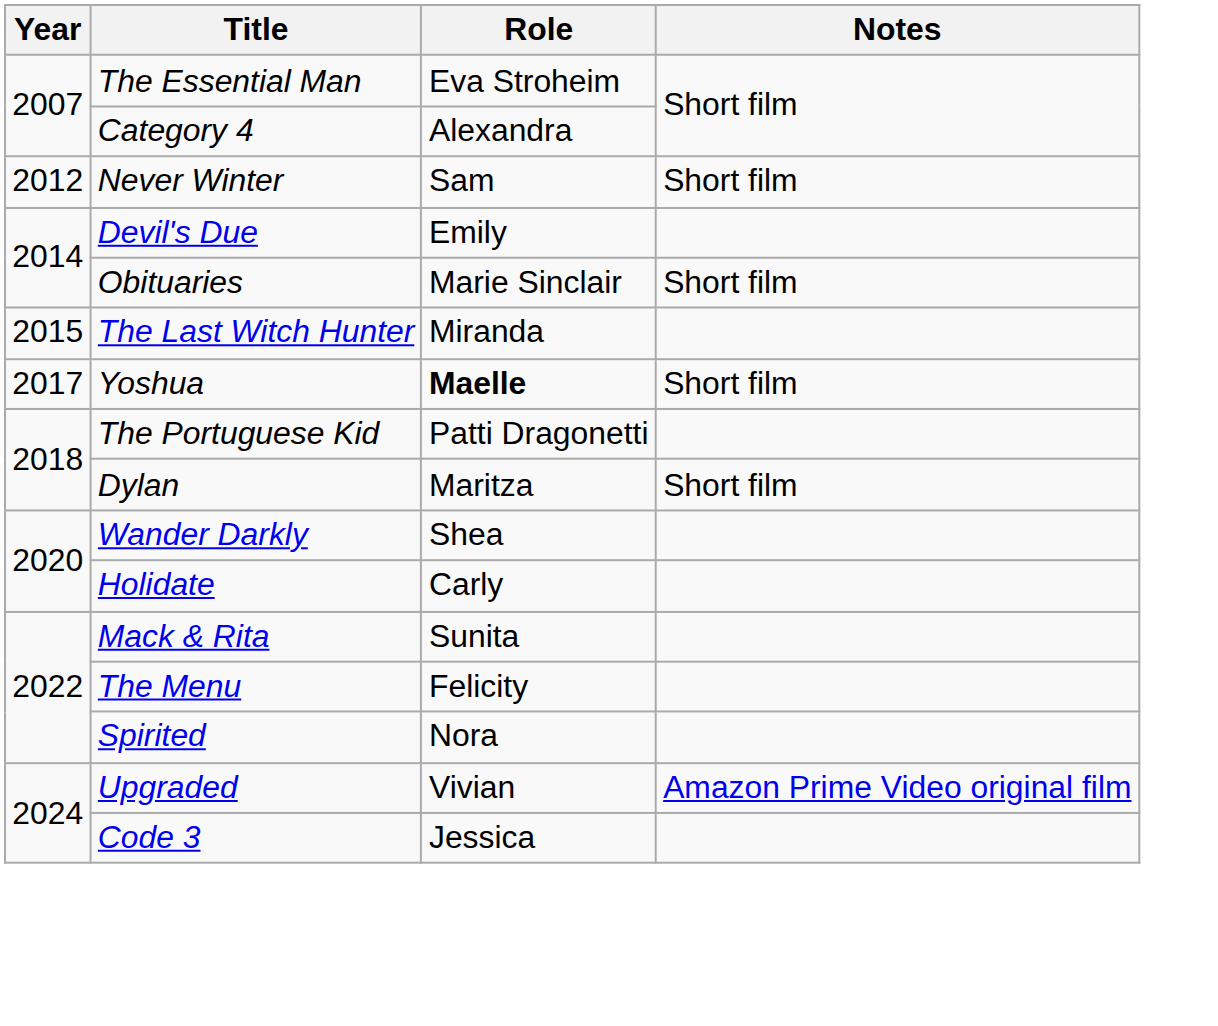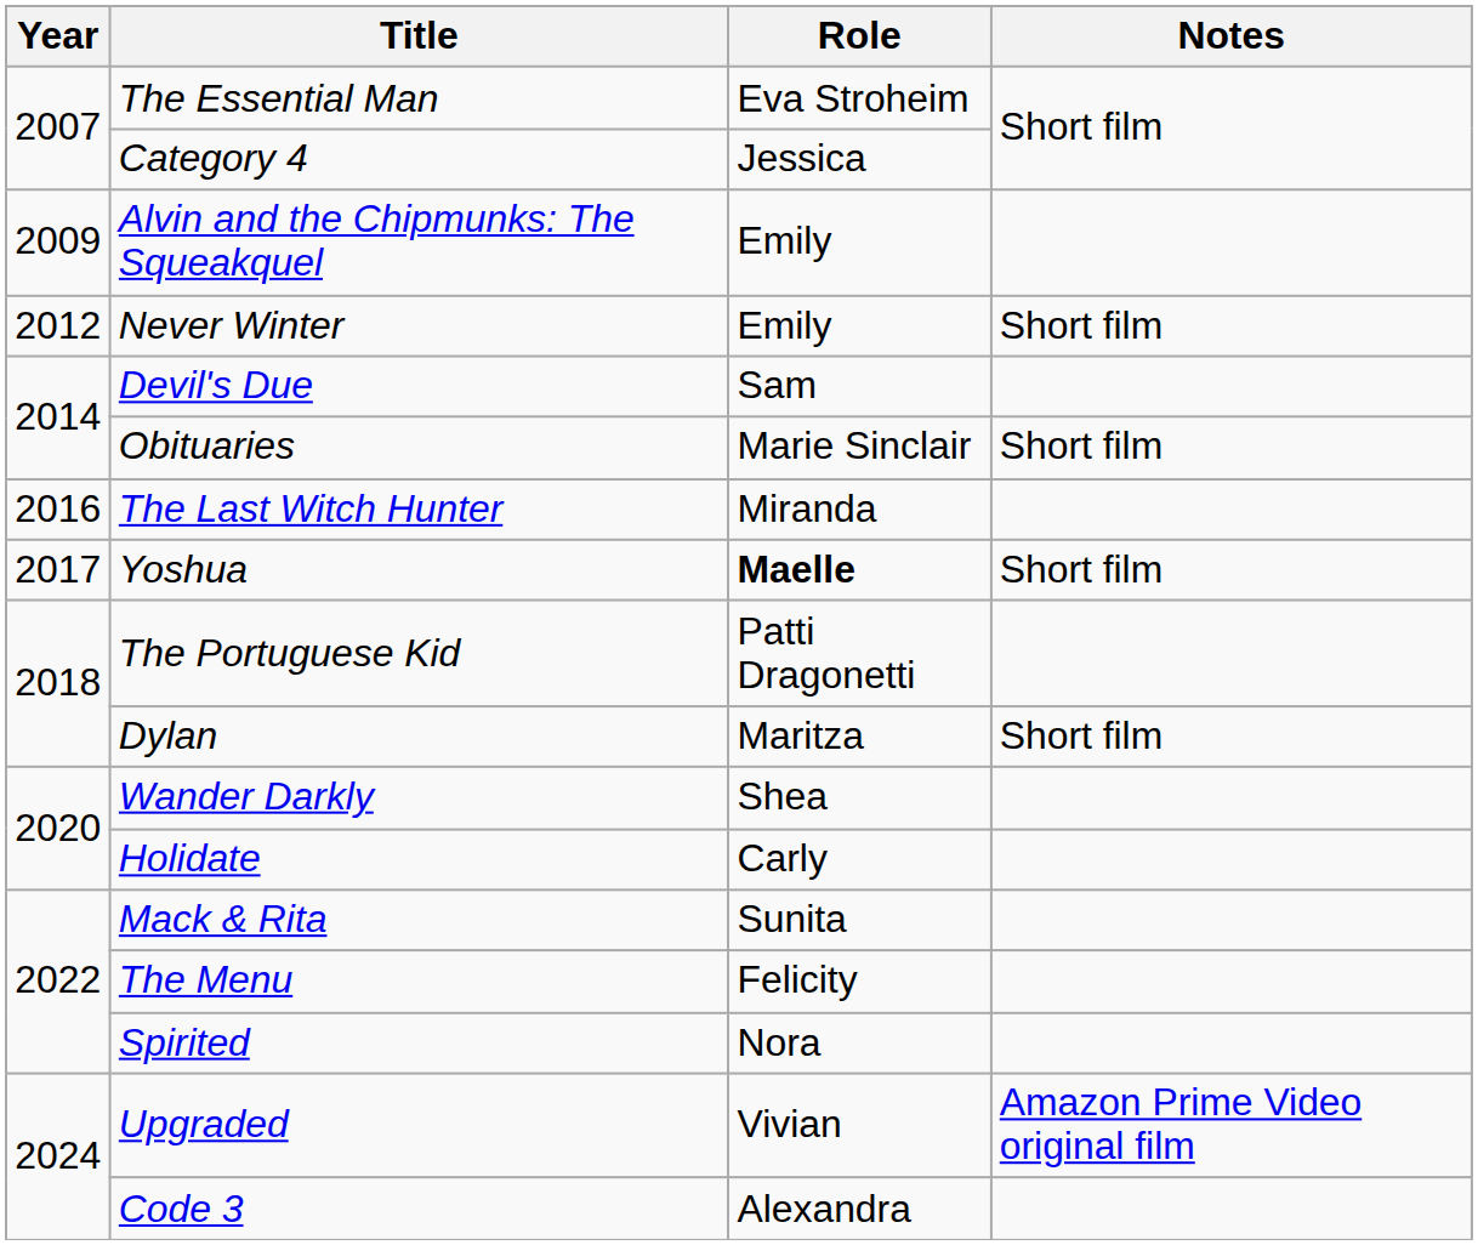Category 4 | Role: Alexandra -> Jessica
+ row: 2009 | Alvin and the Chipmunks: The Squeakquel | Emily
Never Winter | Role: Sam -> Emily
Devil's Due | Role: Emily -> Sam
The Last Witch Hunter | Year: 2015 -> 2016
Code 3 | Role: Jessica -> Alexandra
